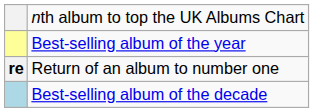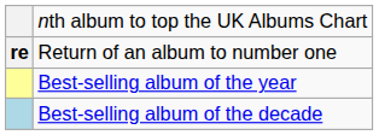rows swapped: Return of an album to number one <-> Best-selling album of the year
